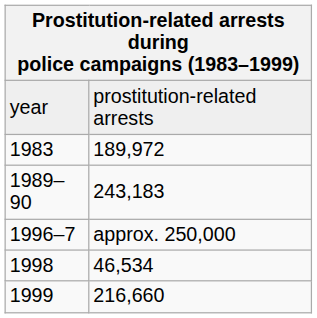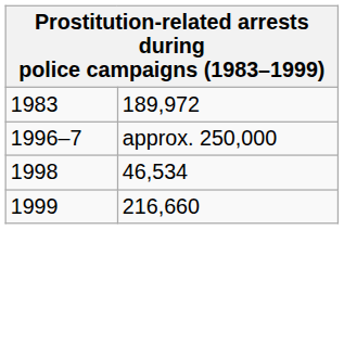- row: year | prostitution-related arrests
- row: 1989–90 | 243,183
